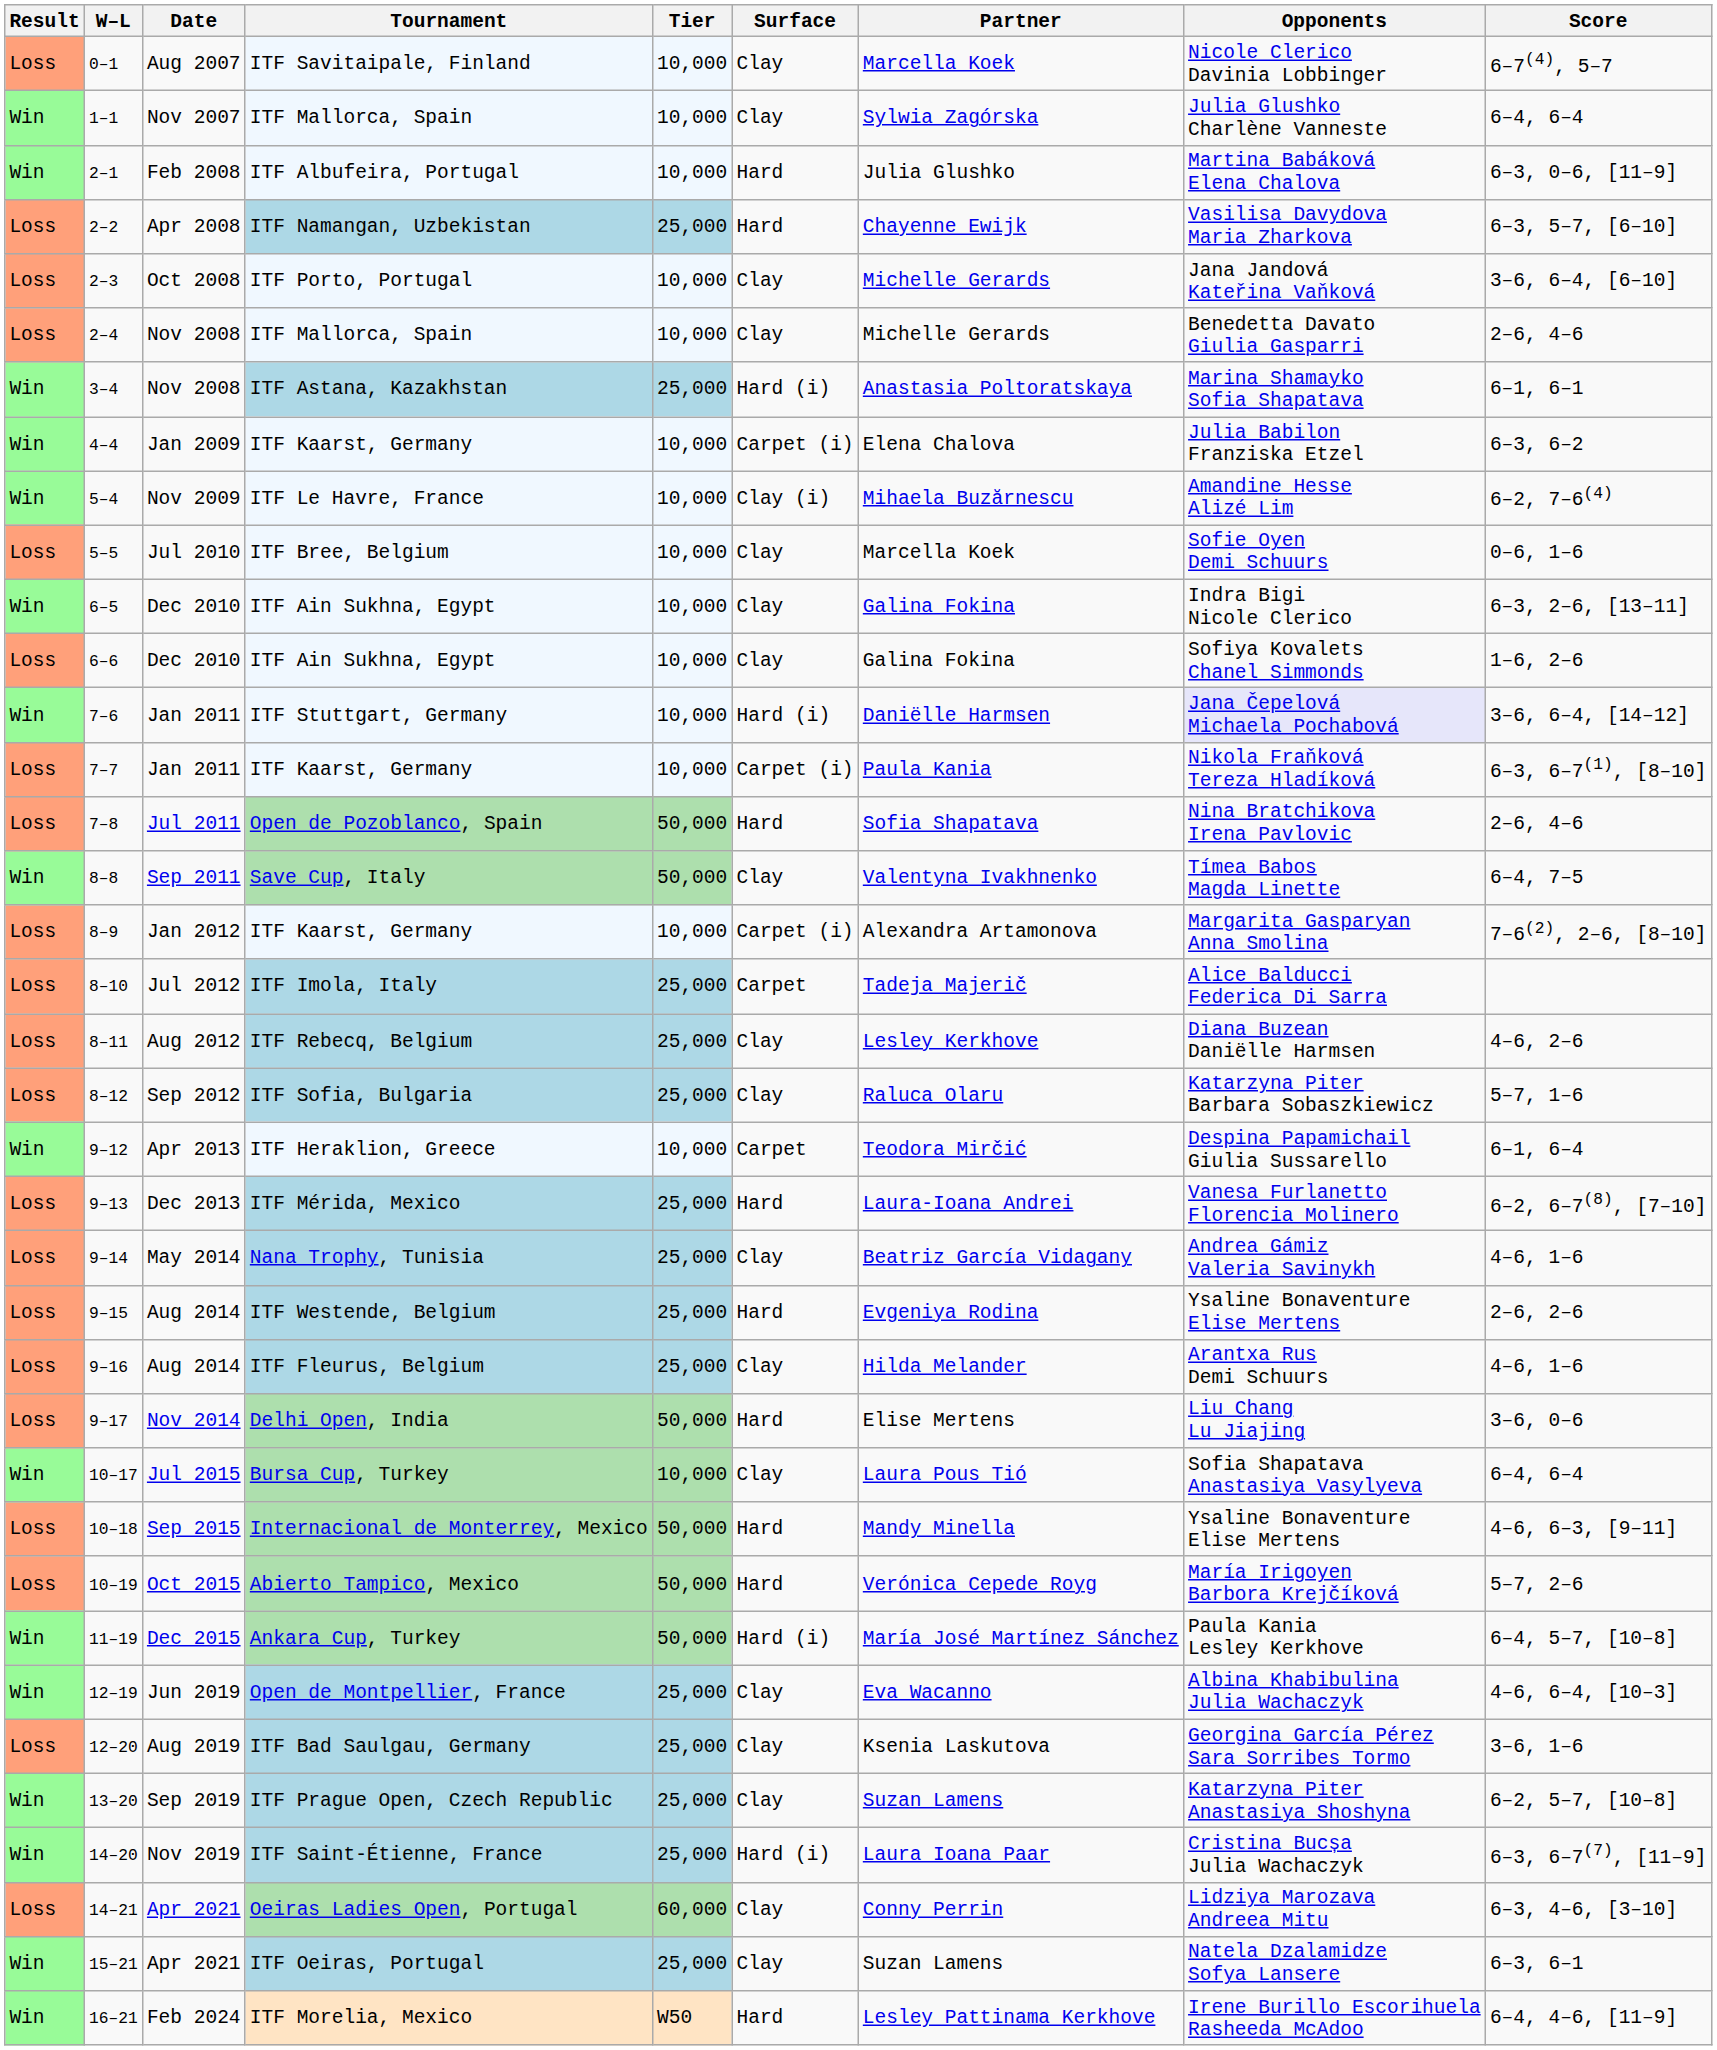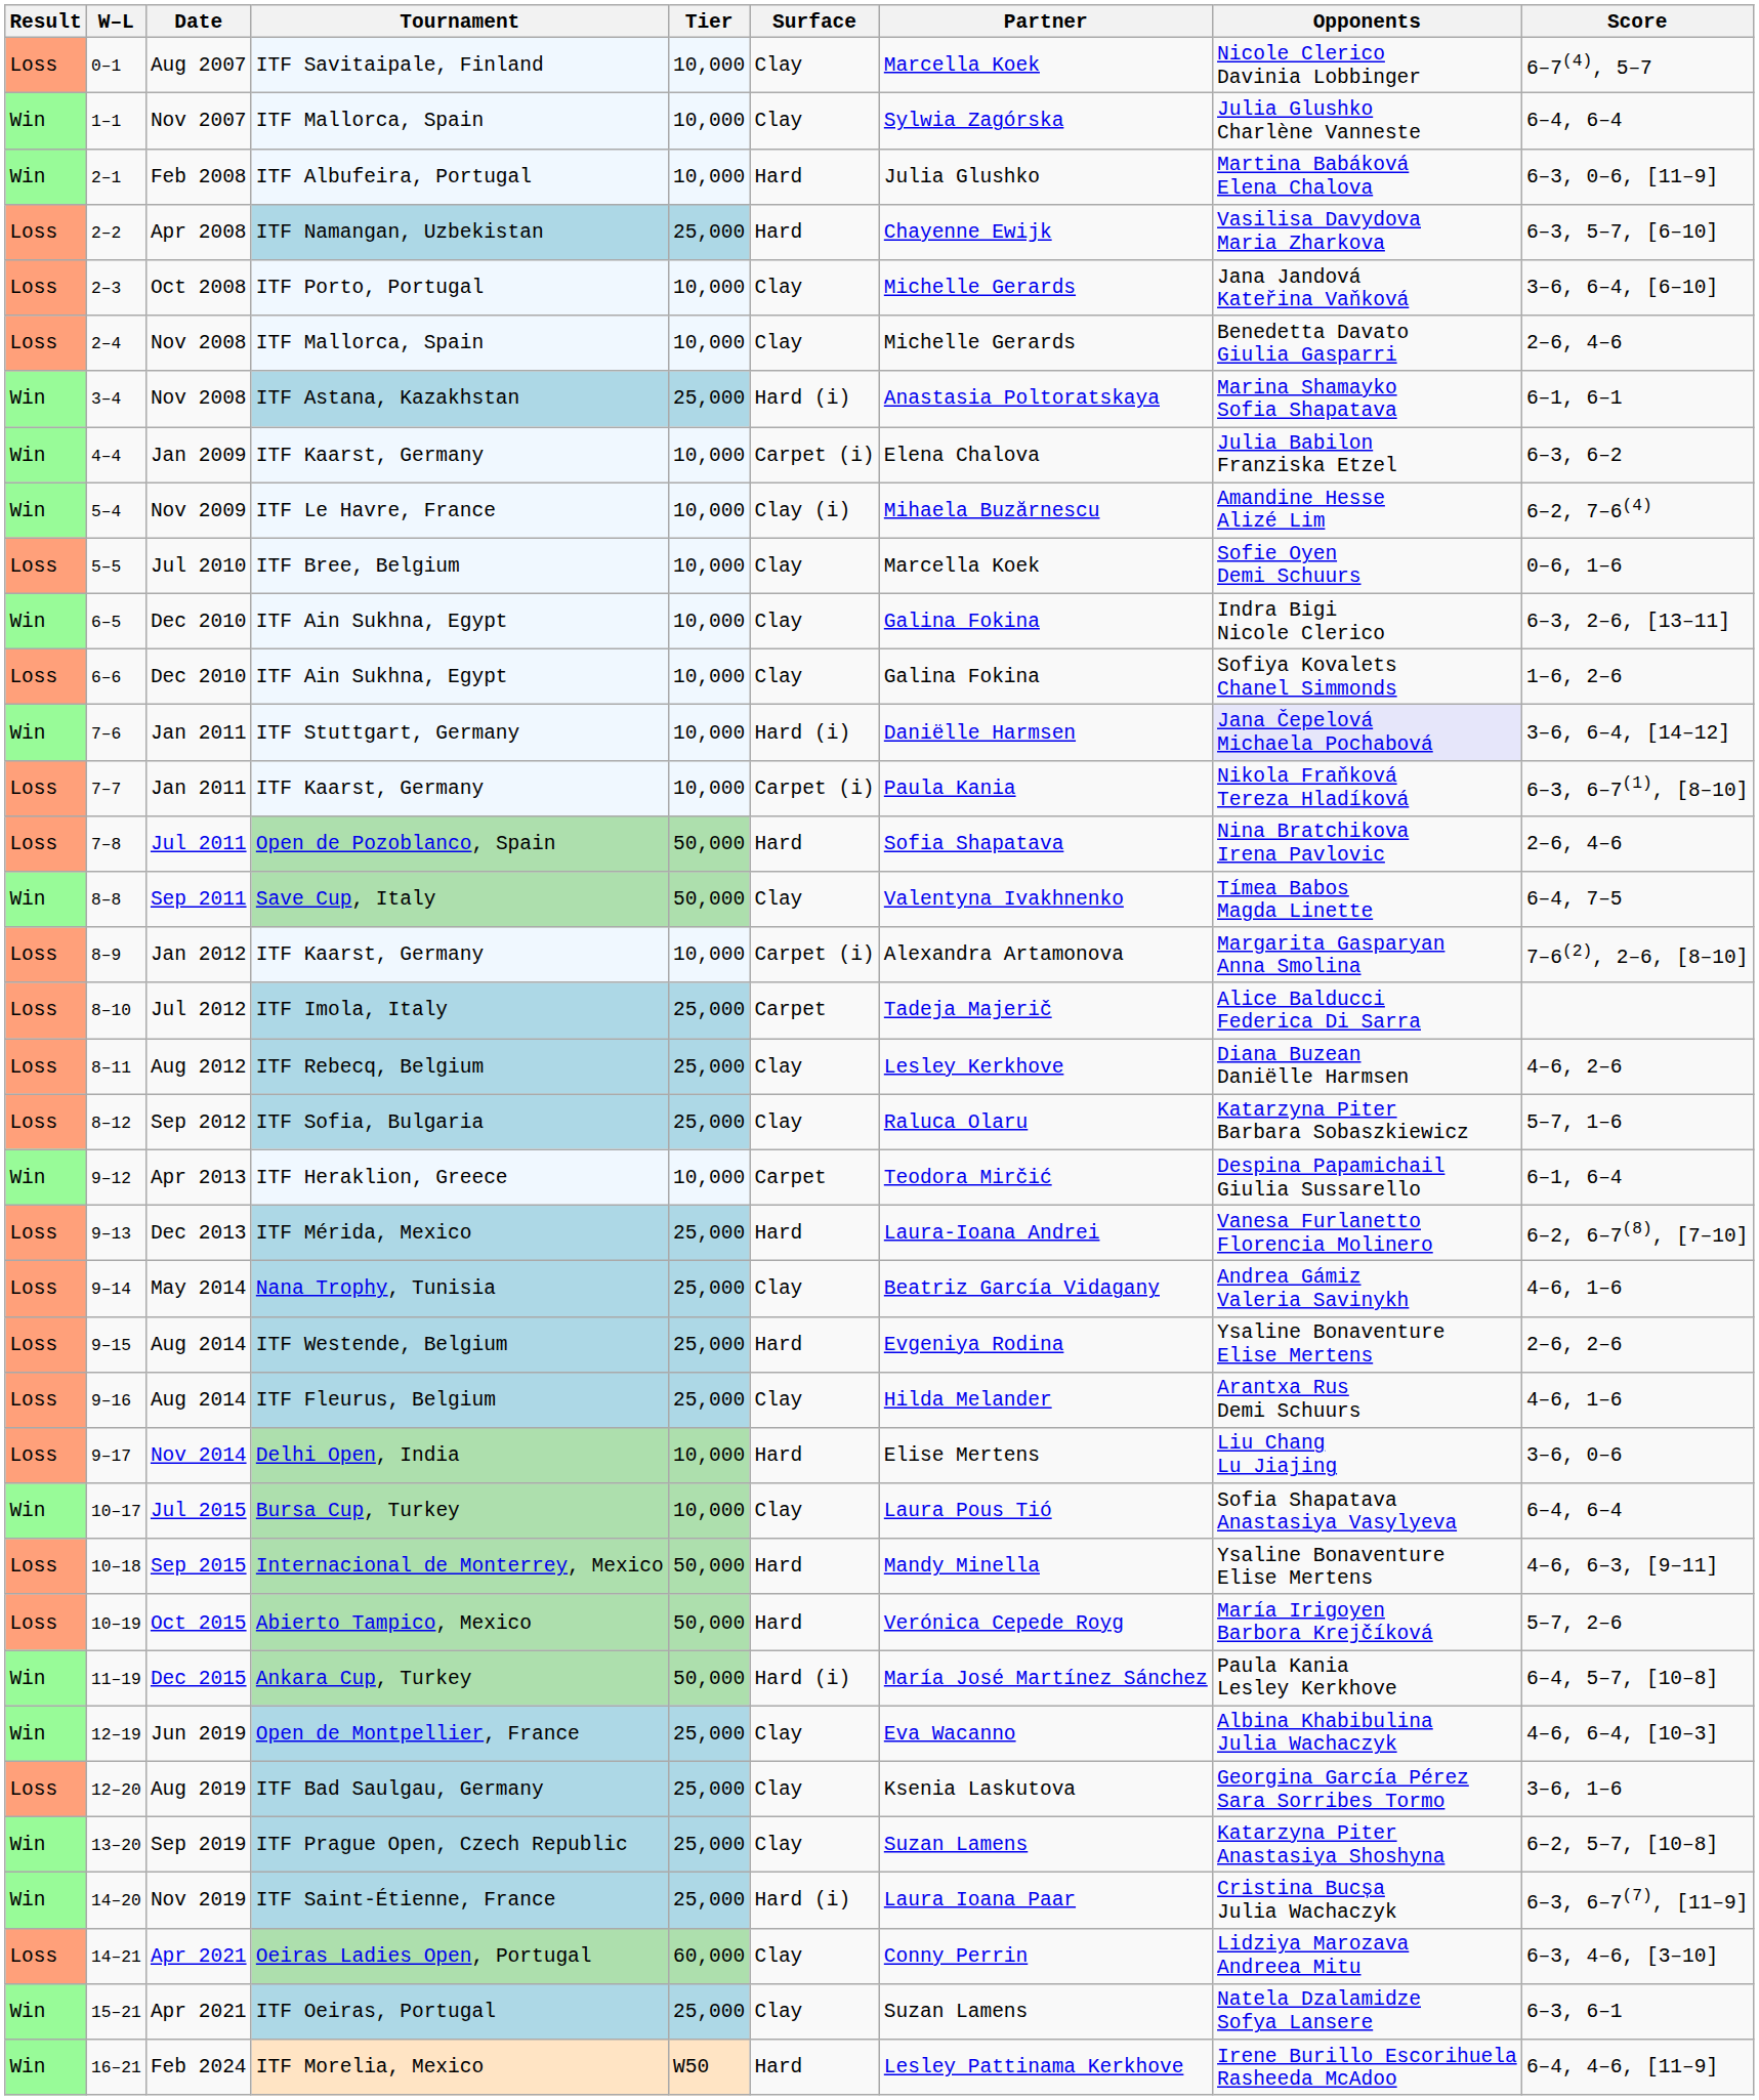9–17 | Tier: 50,000 -> 10,000
